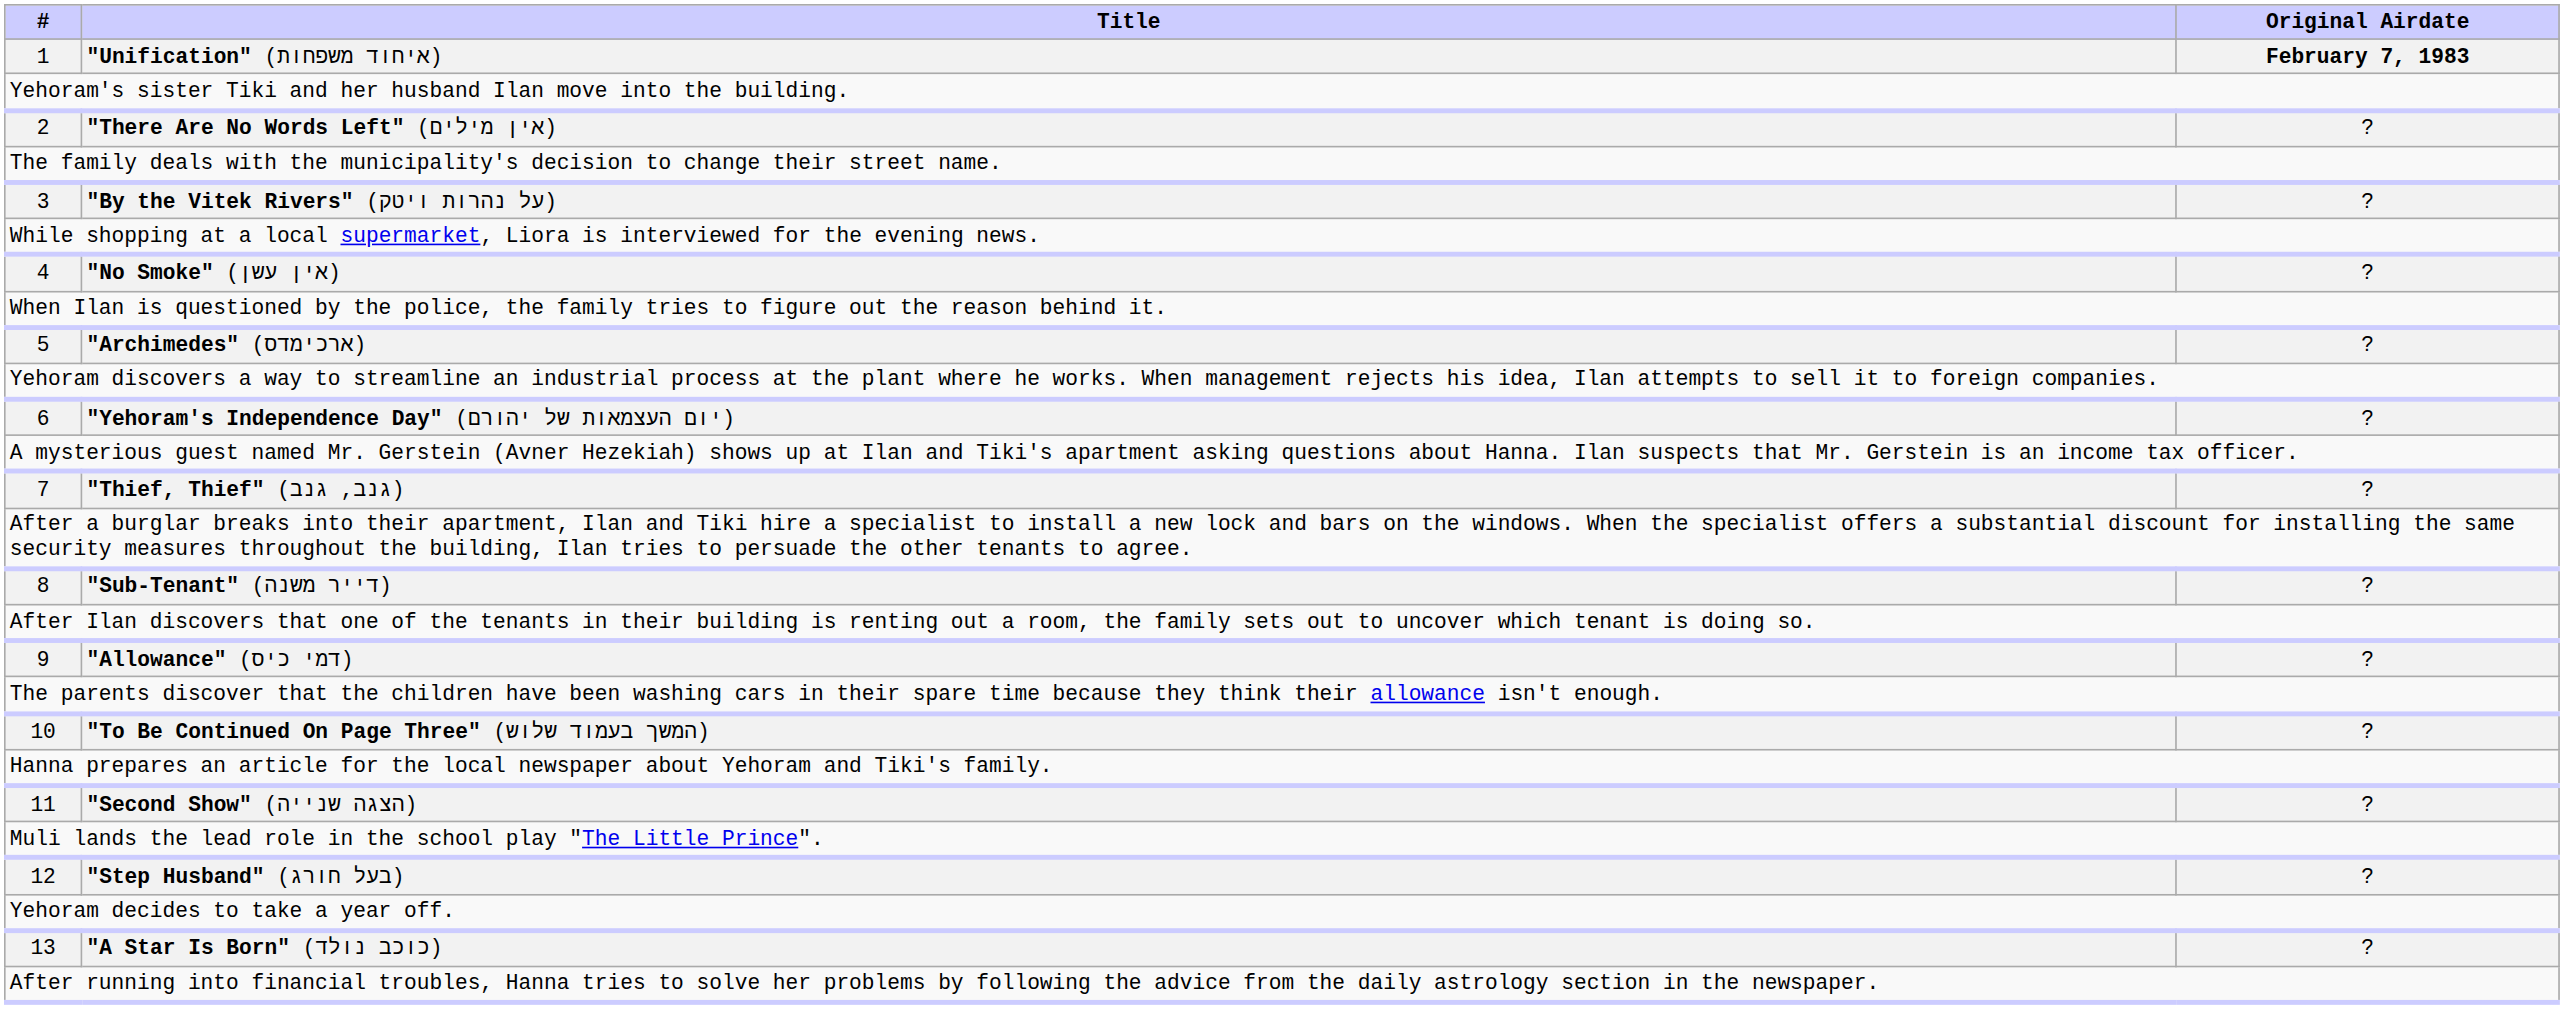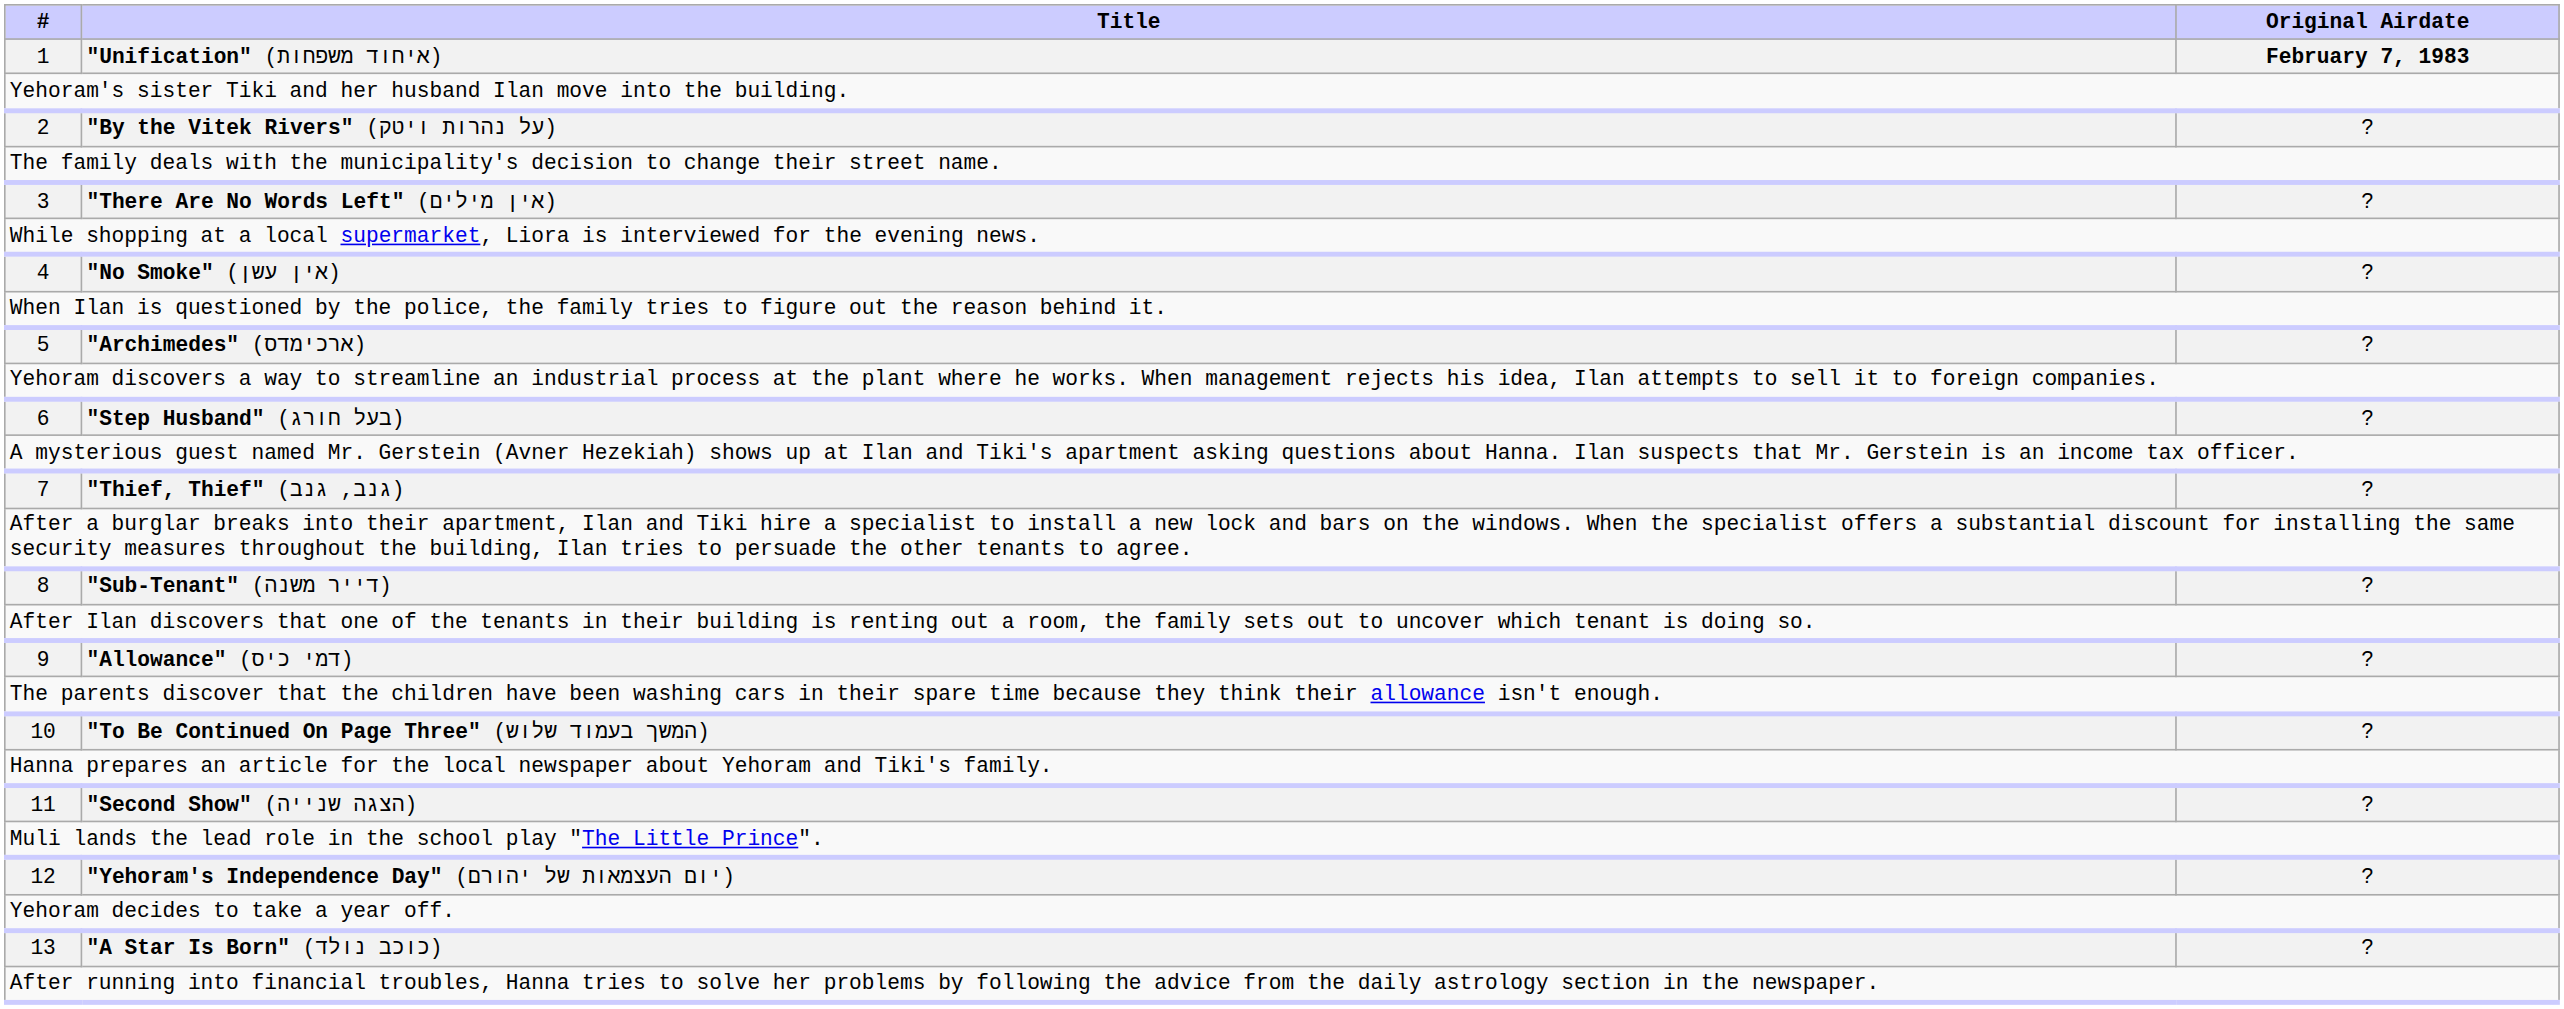2 | Title: "There Are No Words Left" (אין מילים) -> "By the Vitek Rivers" (על נהרות ויטק)
3 | Title: "By the Vitek Rivers" (על נהרות ויטק) -> "There Are No Words Left" (אין מילים)
6 | Title: "Yehoram's Independence Day" (יום העצמאות של יהורם) -> "Step Husband" (בעל חורג)
12 | Title: "Step Husband" (בעל חורג) -> "Yehoram's Independence Day" (יום העצמאות של יהורם)
